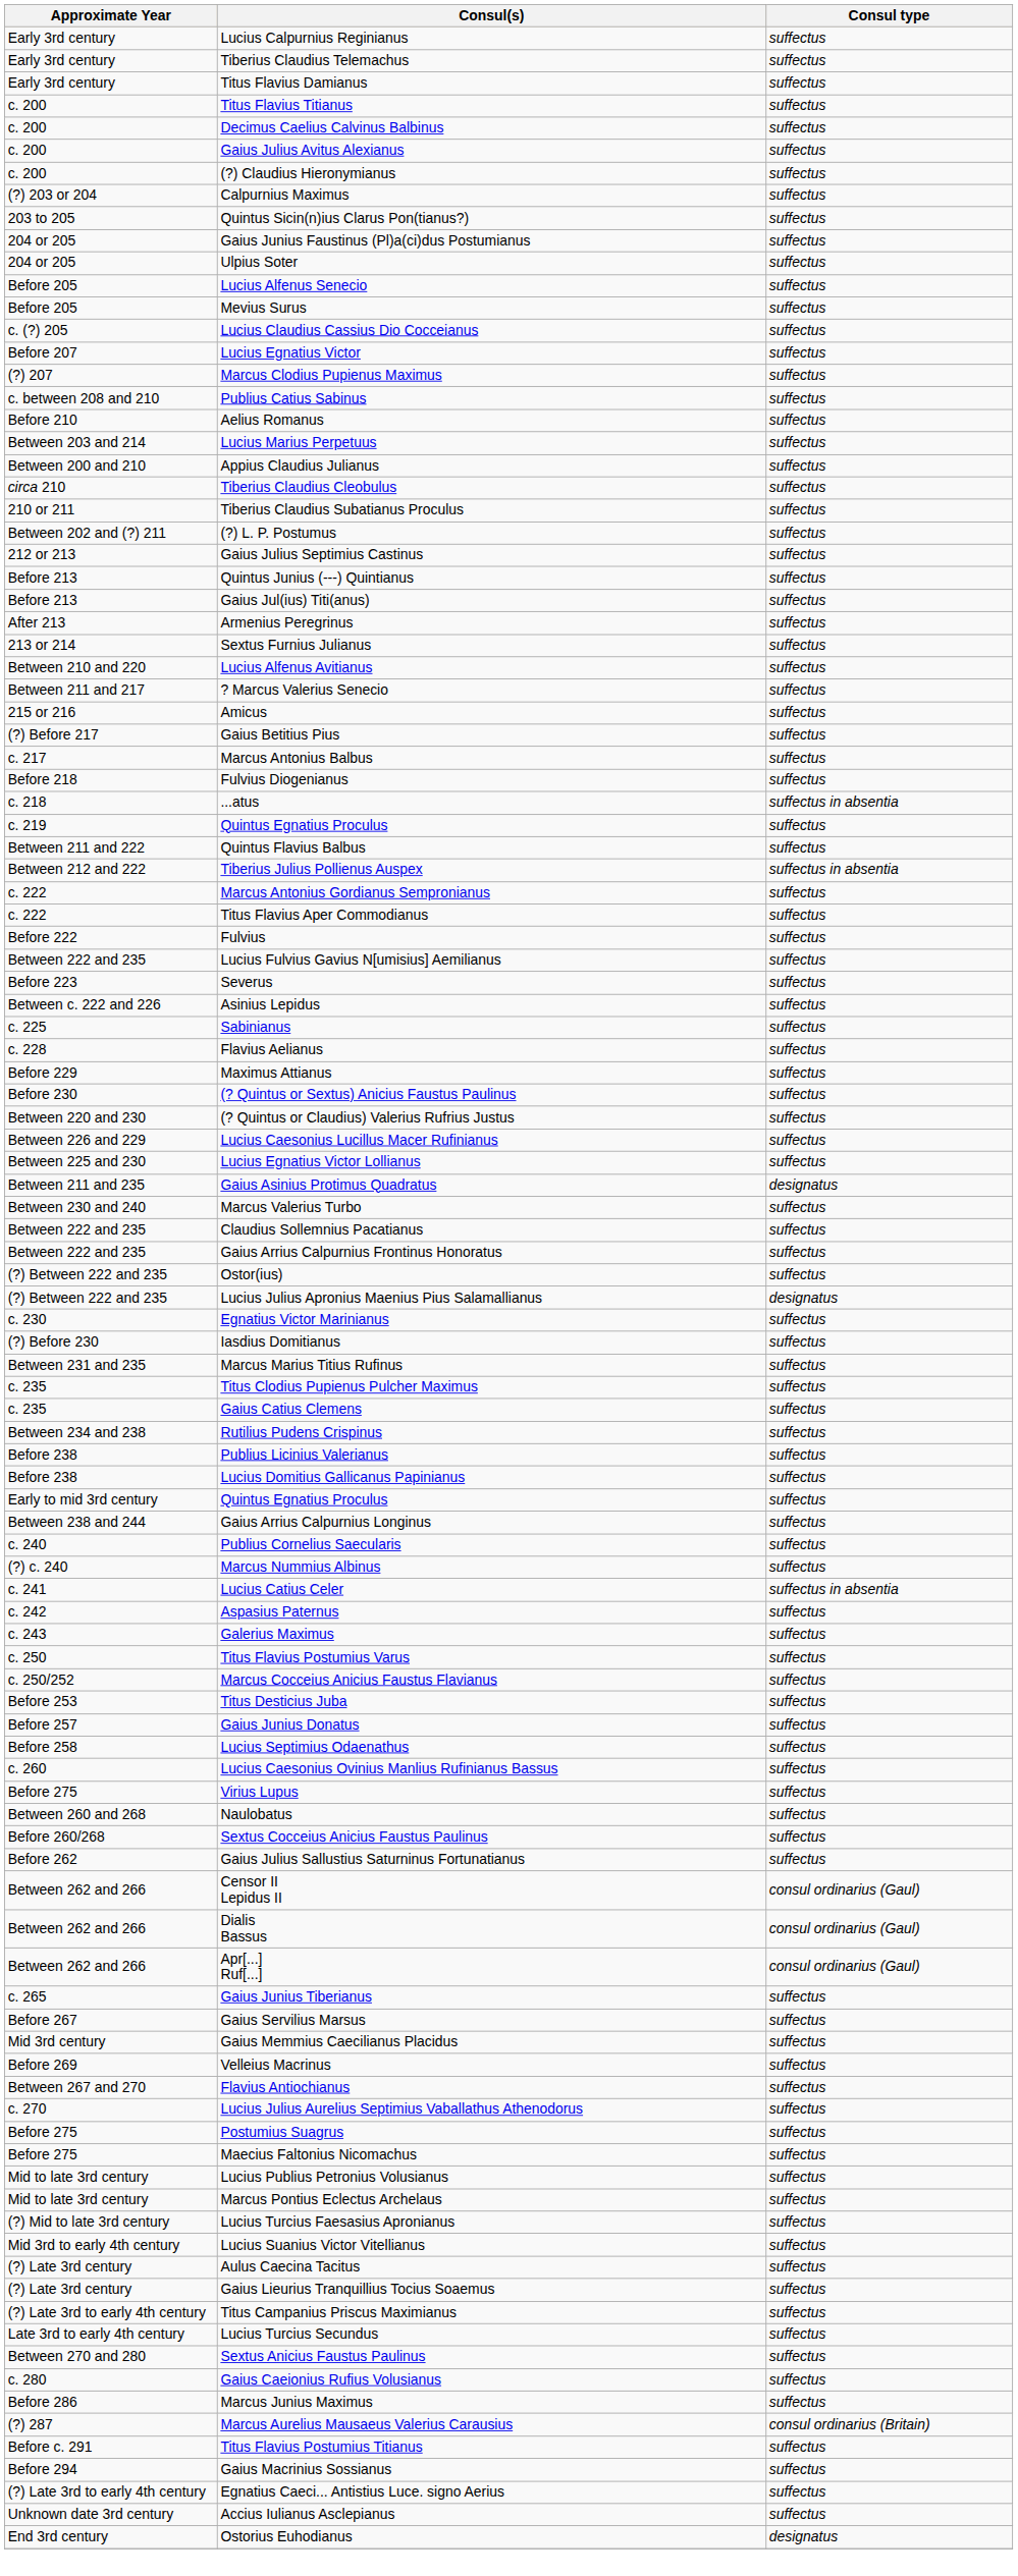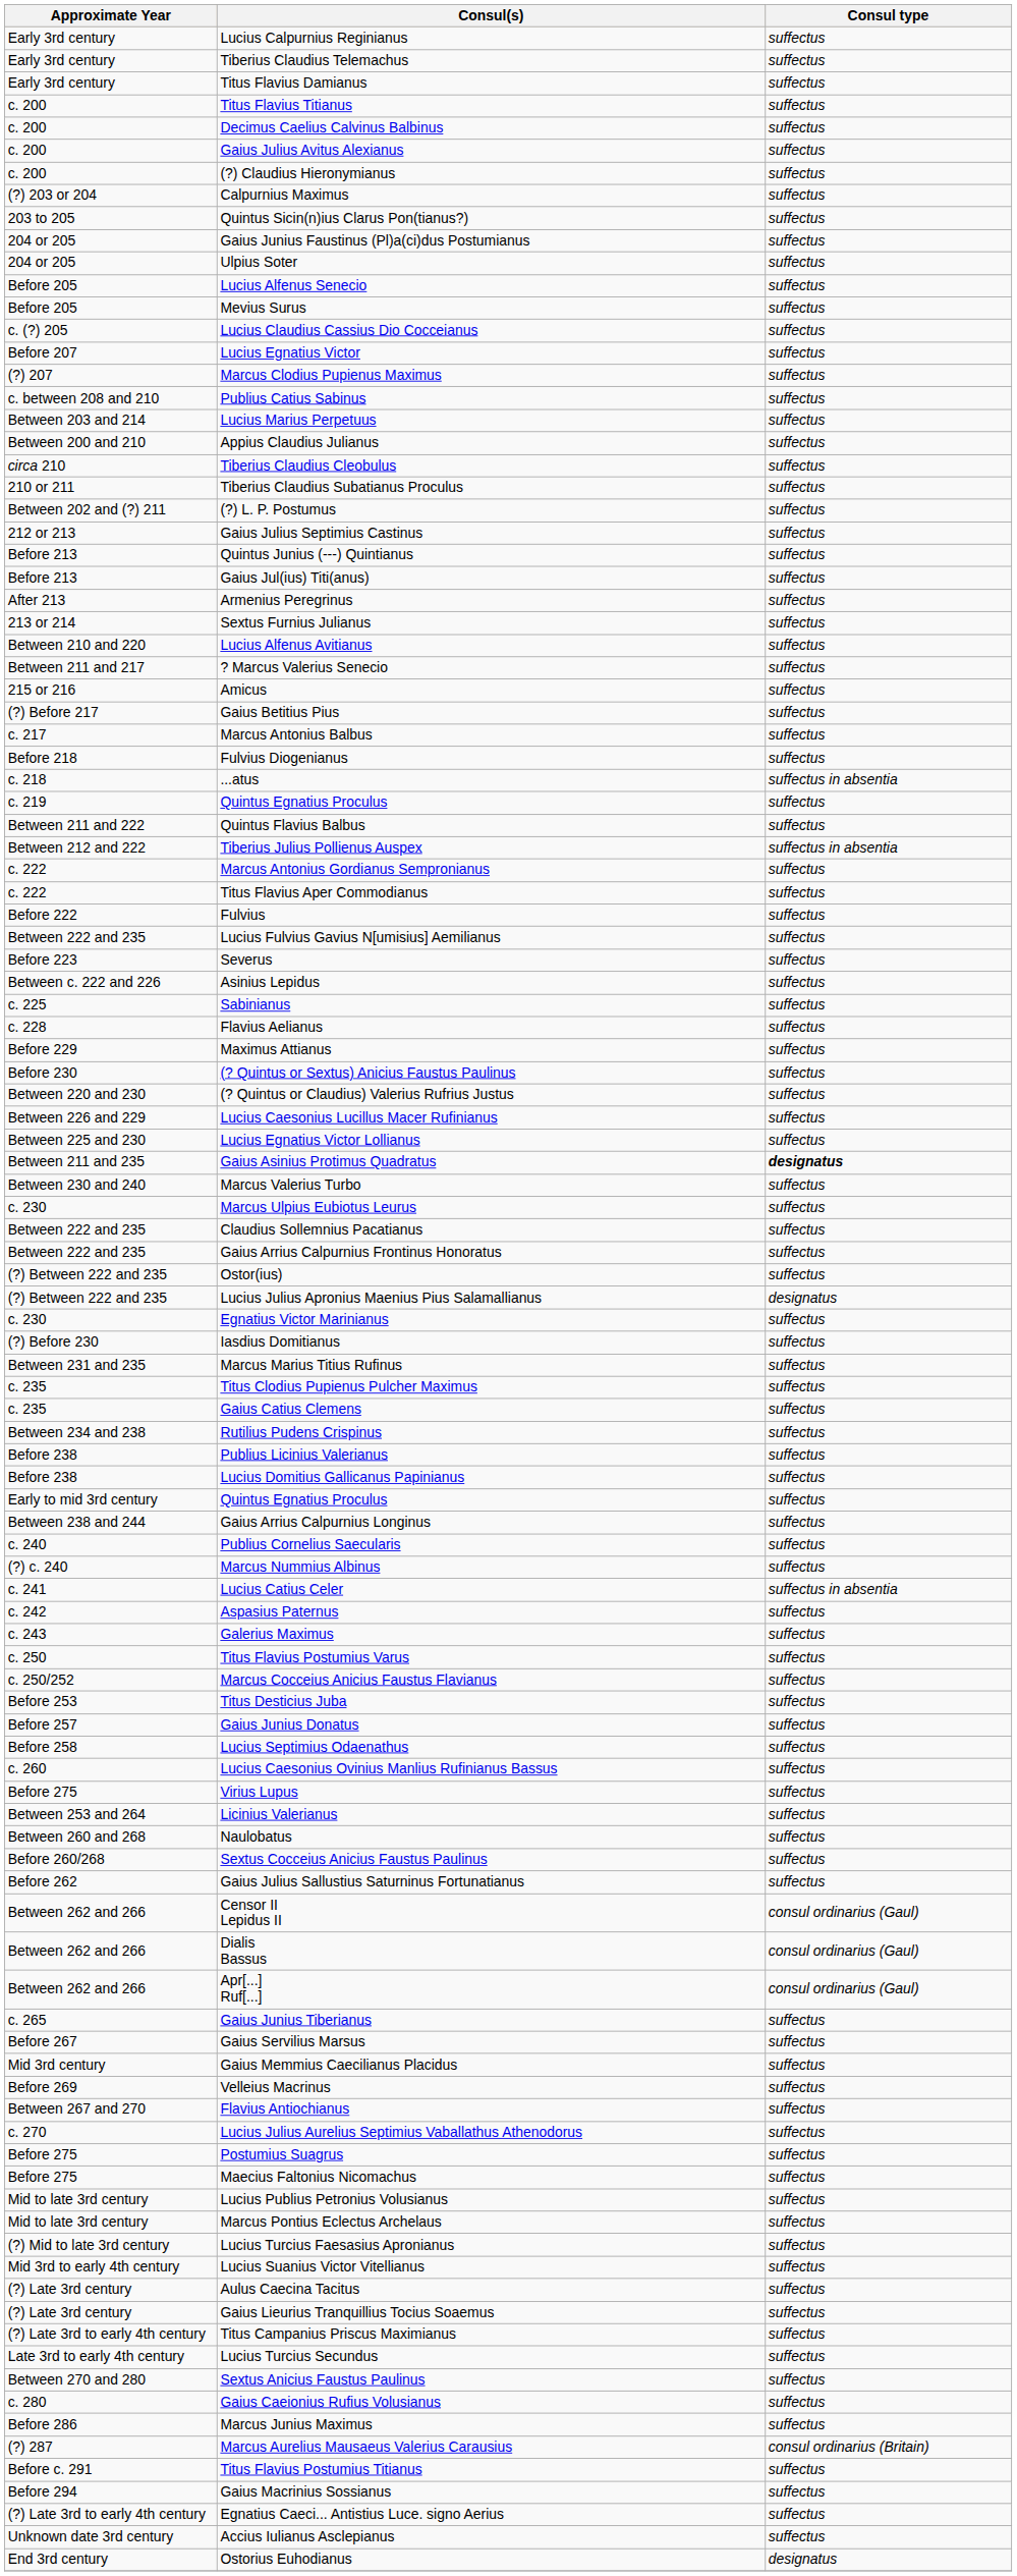- row: Before 210 | Aelius Romanus | suffectus
Gaius Asinius Protimus Quadratus | Consul type: normal -> bold
+ row: c. 230 | Marcus Ulpius Eubiotus Leurus | suffectus
+ row: Between 253 and 264 | Licinius Valerianus | suffectus
